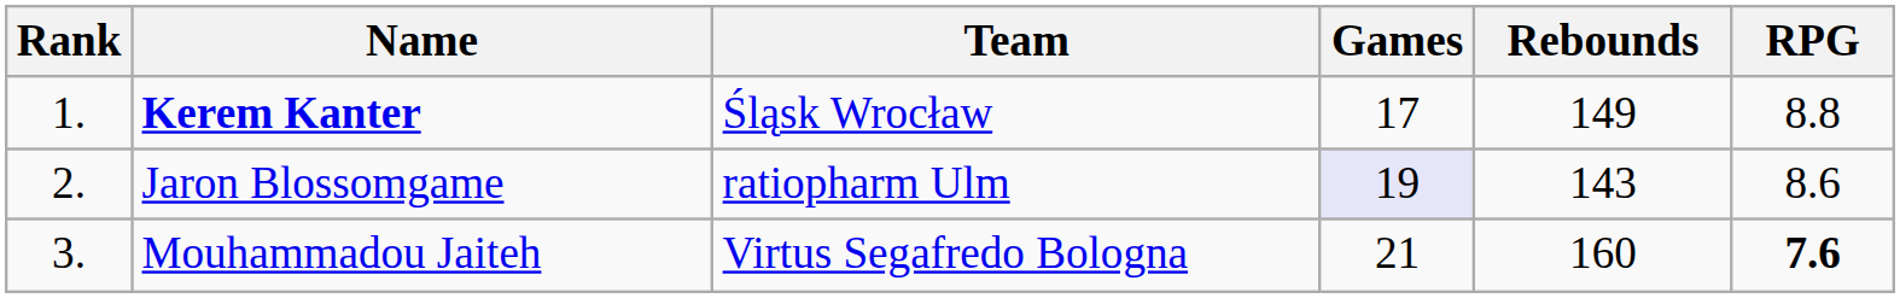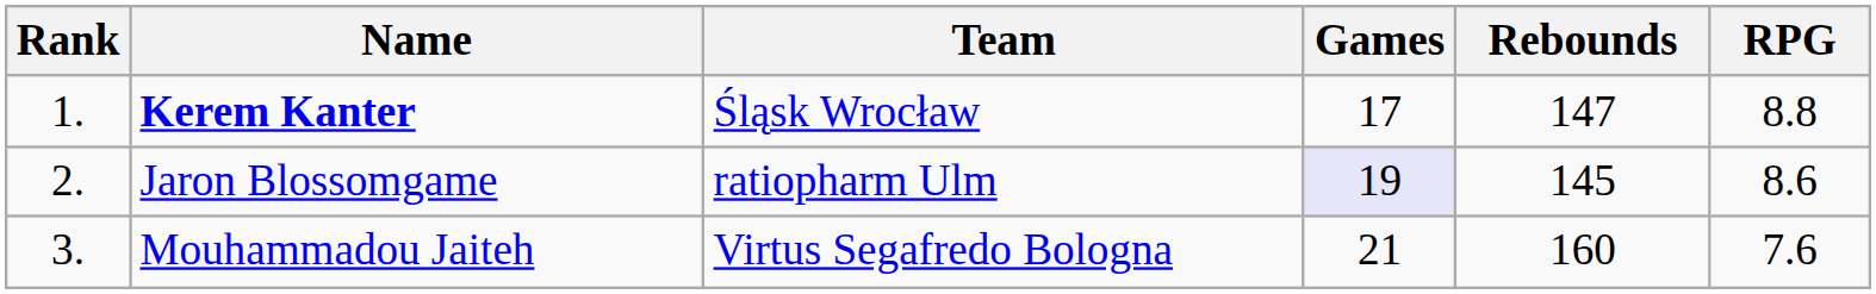Kerem Kanter | Rebounds: 149 -> 147
Jaron Blossomgame | Rebounds: 143 -> 145
Mouhammadou Jaiteh | RPG: bold -> normal
